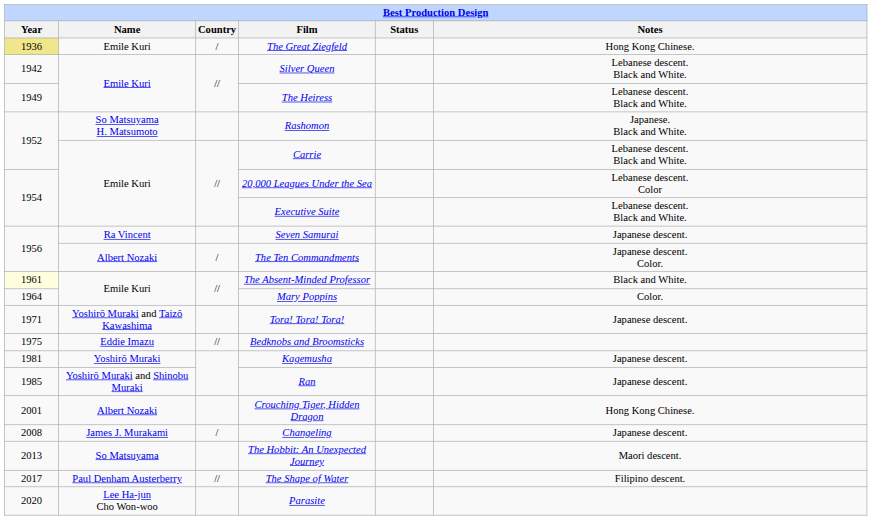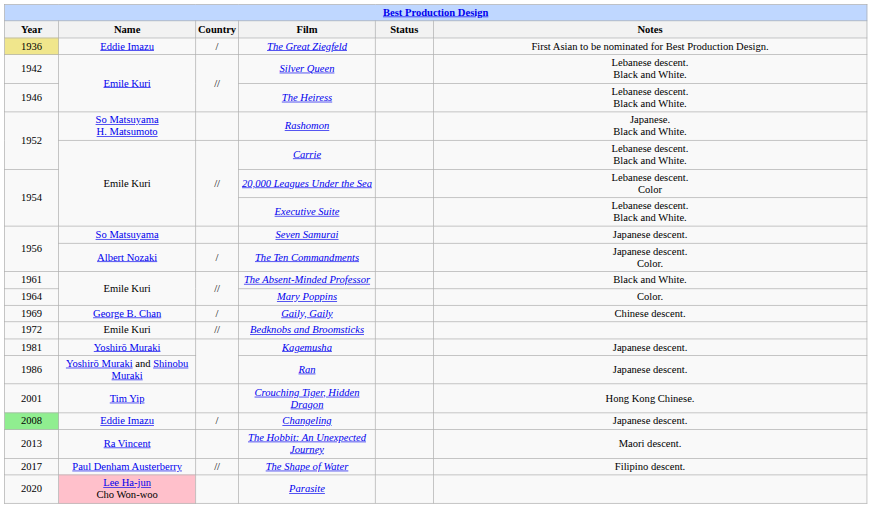The Great Ziegfeld | Name: Emile Kuri -> Eddie Imazu
The Great Ziegfeld | Notes: Hong Kong Chinese. -> First Asian to be nominated for Best Production Design.
The Heiress | Year: 1949 -> 1946
Seven Samurai | Name: Ra Vincent -> So Matsuyama
The Absent-Minded Professor | Year: lightyellow background -> no background
+ row: 1969 | George B. Chan | / | Gaily, Gaily | Chinese descent.
- row: 1971 | Yoshirō Muraki and Taizô Kawashima | Tora! Tora! Tora! | Japanese descent.
Bedknobs and Broomsticks | Year: 1975 -> 1972
Bedknobs and Broomsticks | Name: Eddie Imazu -> Emile Kuri
Ran | Year: 1985 -> 1986
Crouching Tiger, Hidden Dragon | Name: Albert Nozaki -> Tim Yip
Changeling | Year: no background -> lightgreen background
Changeling | Name: James J. Murakami -> Eddie Imazu
The Hobbit: An Unexpected Journey | Name: So Matsuyama -> Ra Vincent
Parasite | Name: no background -> pink background
